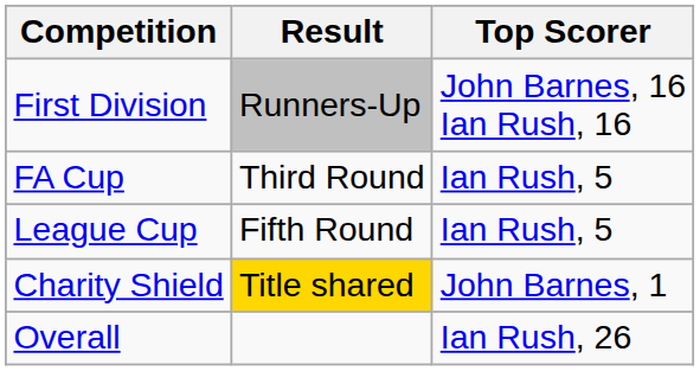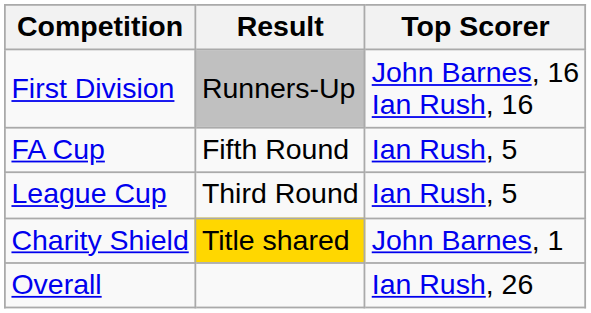FA Cup | Result: Third Round -> Fifth Round
League Cup | Result: Fifth Round -> Third Round
